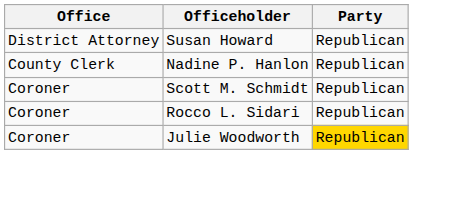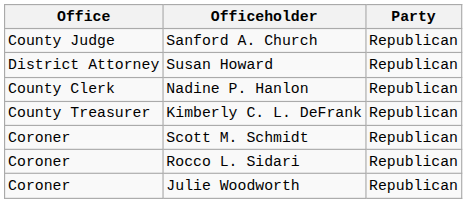+ row: County Judge | Sanford A. Church | Republican
+ row: County Treasurer | Kimberly C. L. DeFrank | Republican
Julie Woodworth | Party: gold background -> no background
